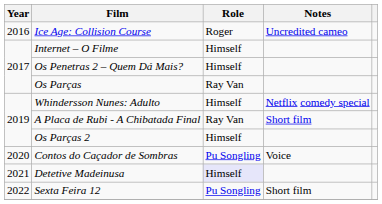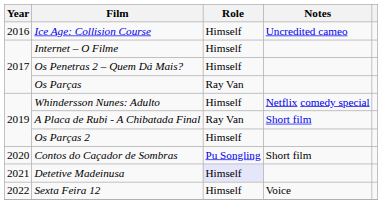Ice Age: Collision Course | Role: Roger -> Himself
Contos do Caçador de Sombras | Notes: Voice -> Short film
Sexta Feira 12 | Role: Pu Songling -> Himself
Sexta Feira 12 | Notes: Short film -> Voice
